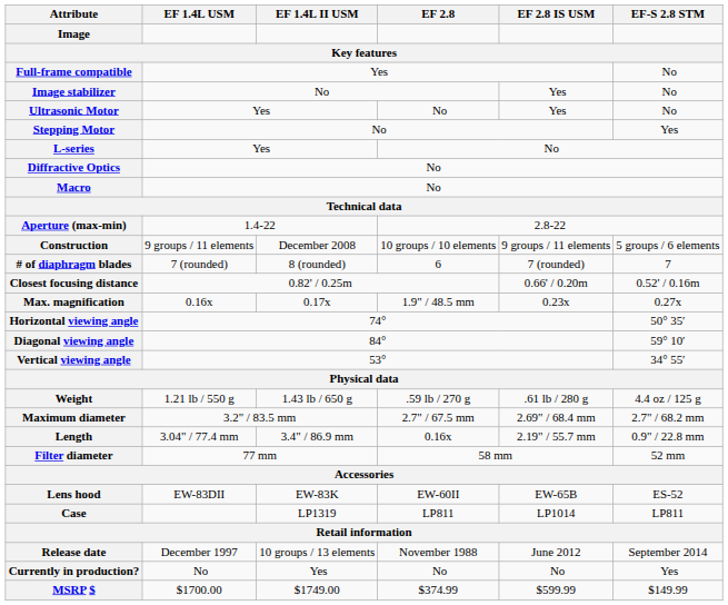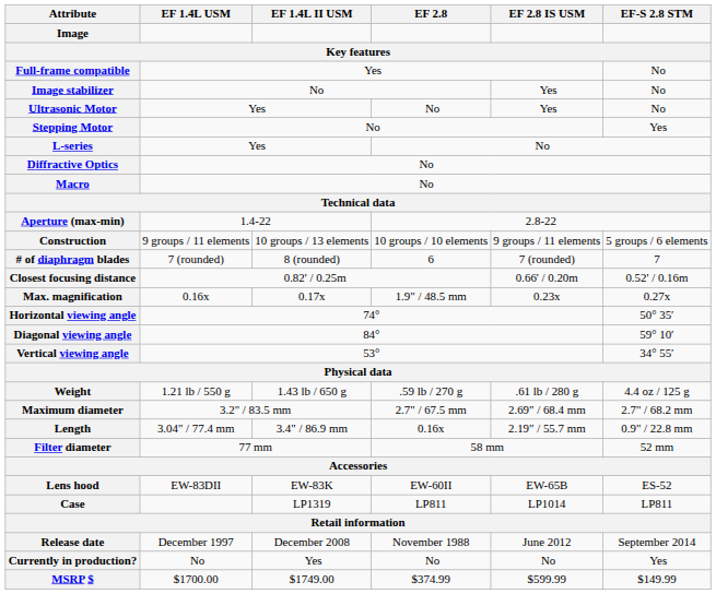Construction | EF 1.4L II USM: December 2008 -> 10 groups / 13 elements
Release date | EF 1.4L II USM: 10 groups / 13 elements -> December 2008
